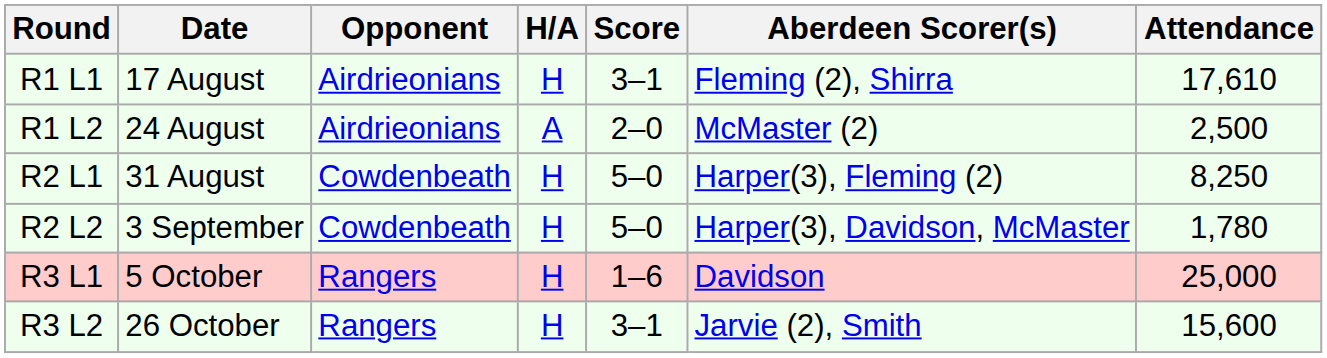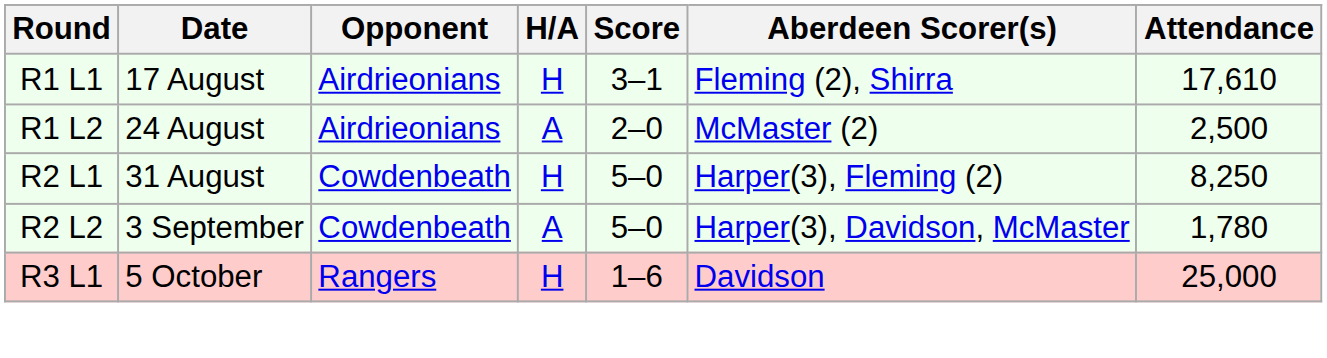R2 L2 | H/A: H -> A
- row: R3 L2 | 26 October | Rangers | H | 3–1 | Jarvie (2), Smith | 15,600
